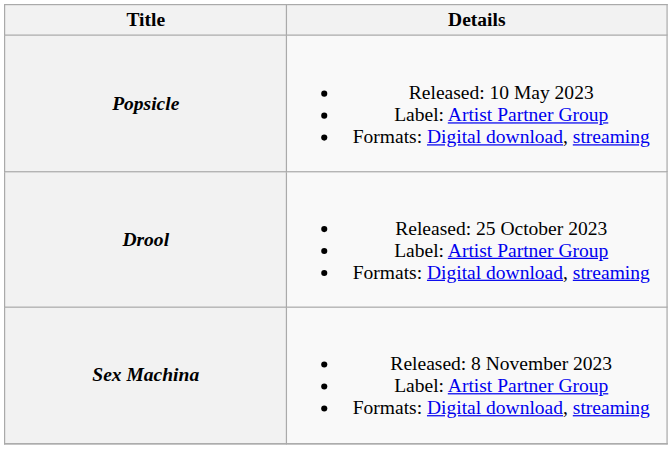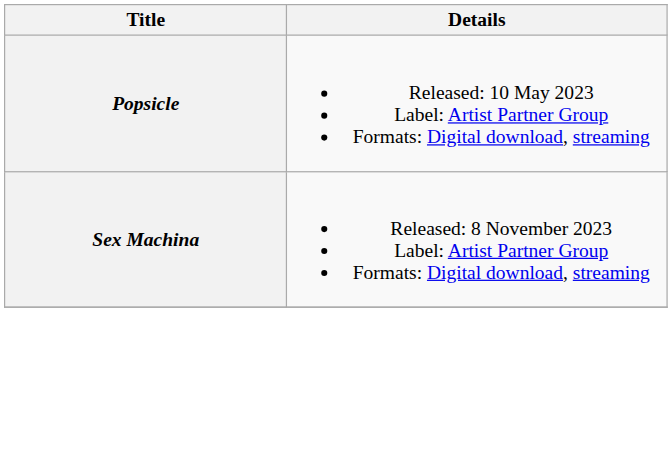- row: Drool | Released: 25 October 2023 Label: Artist Partner Group Formats: Digital download, streaming
